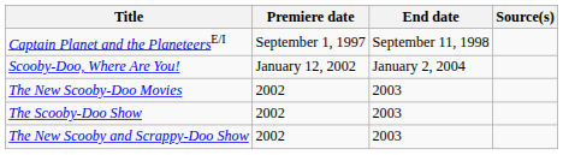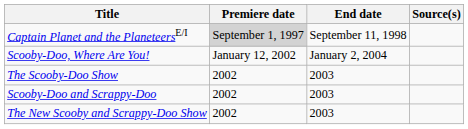Captain Planet and the PlaneteersE/I | Premiere date: no background -> lightgrey background
- row: The New Scooby-Doo Movies | 2002 | 2003
+ row: Scooby-Doo and Scrappy-Doo | 2002 | 2003
